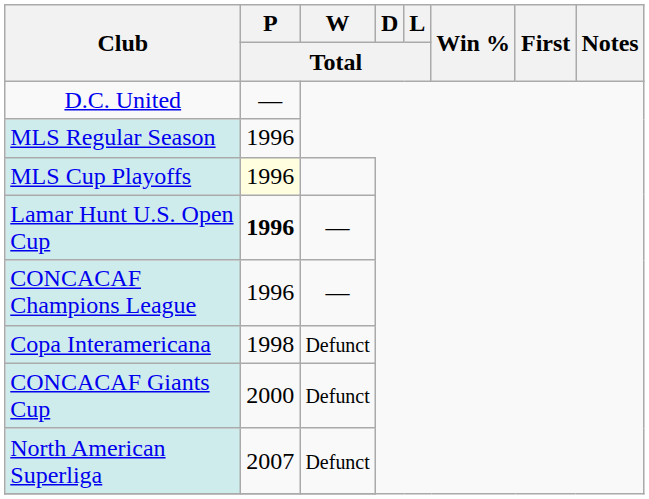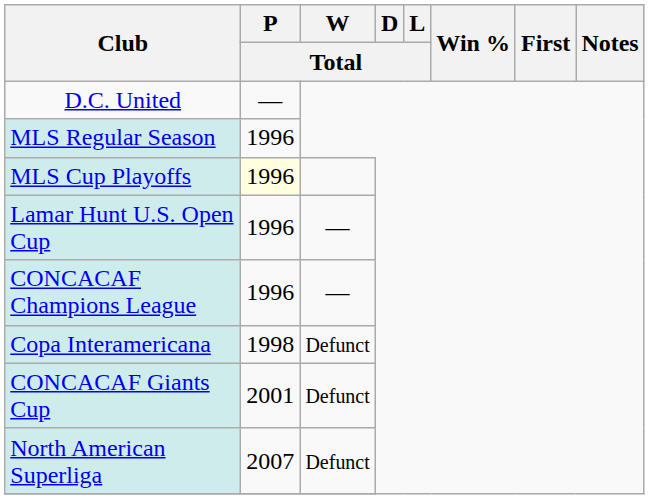Lamar Hunt U.S. Open Cup | P / Total: bold -> normal
CONCACAF Giants Cup | P / Total: 2000 -> 2001
